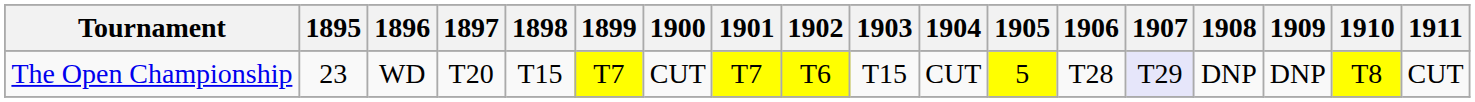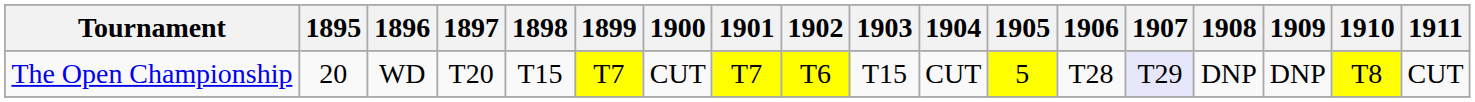The Open Championship | 1895: 23 -> 20
